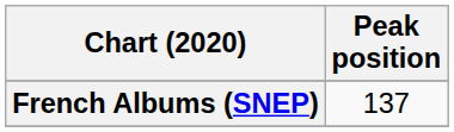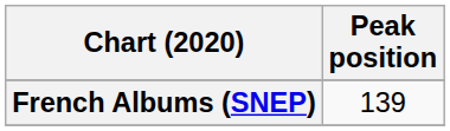French Albums (SNEP) | Peak position: 137 -> 139
